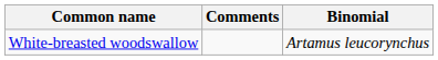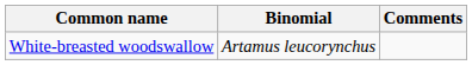columns swapped: Binomial <-> Comments
